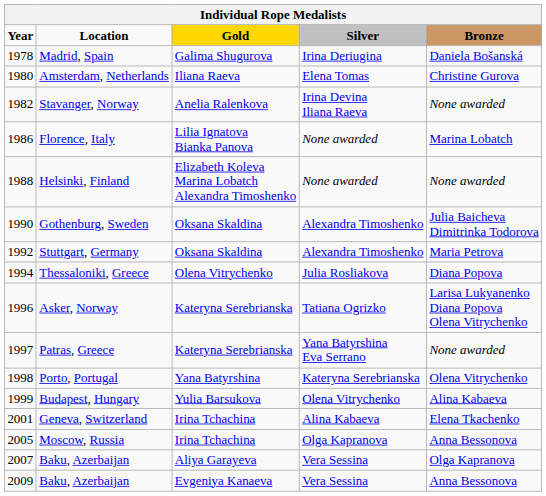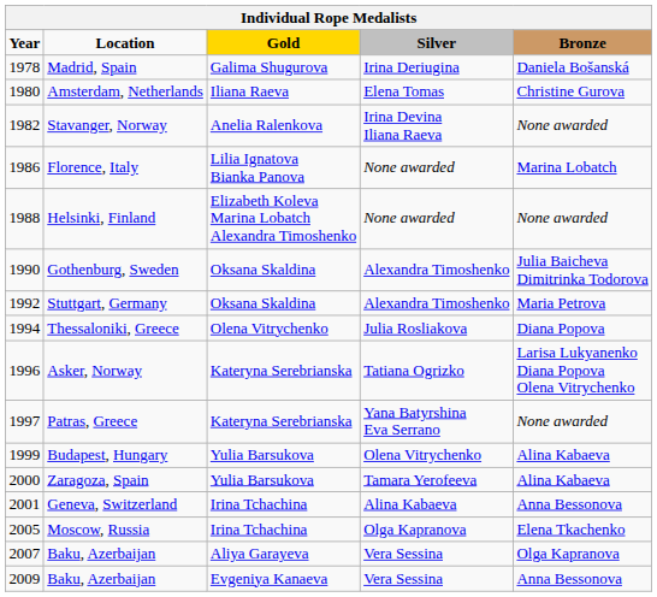- row: 1998 | Porto, Portugal | Yana Batyrshina | Kateryna Serebrianska | Olena Vitrychenko
+ row: 2000 | Zaragoza, Spain | Yulia Barsukova | Tamara Yerofeeva | Alina Kabaeva
Geneva, Switzerland | Bronze: Elena Tkachenko -> Anna Bessonova
Moscow, Russia | Bronze: Anna Bessonova -> Elena Tkachenko
